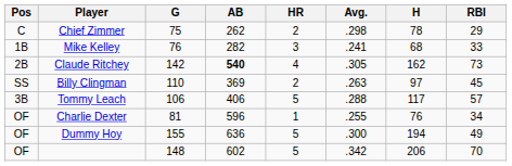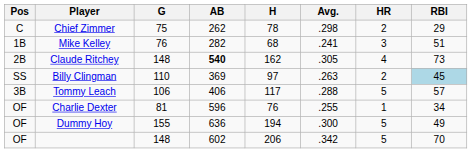columns swapped: H <-> HR
Mike Kelley | RBI: 33 -> 51
Claude Ritchey | G: 142 -> 148
Billy Clingman | RBI: no background -> lightblue background
